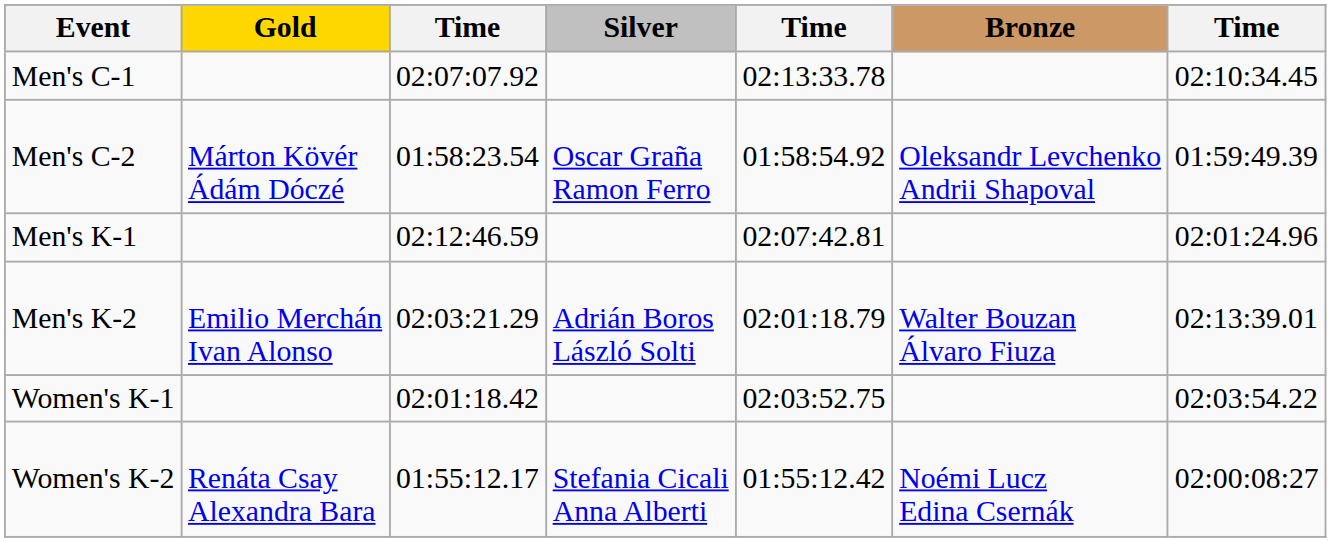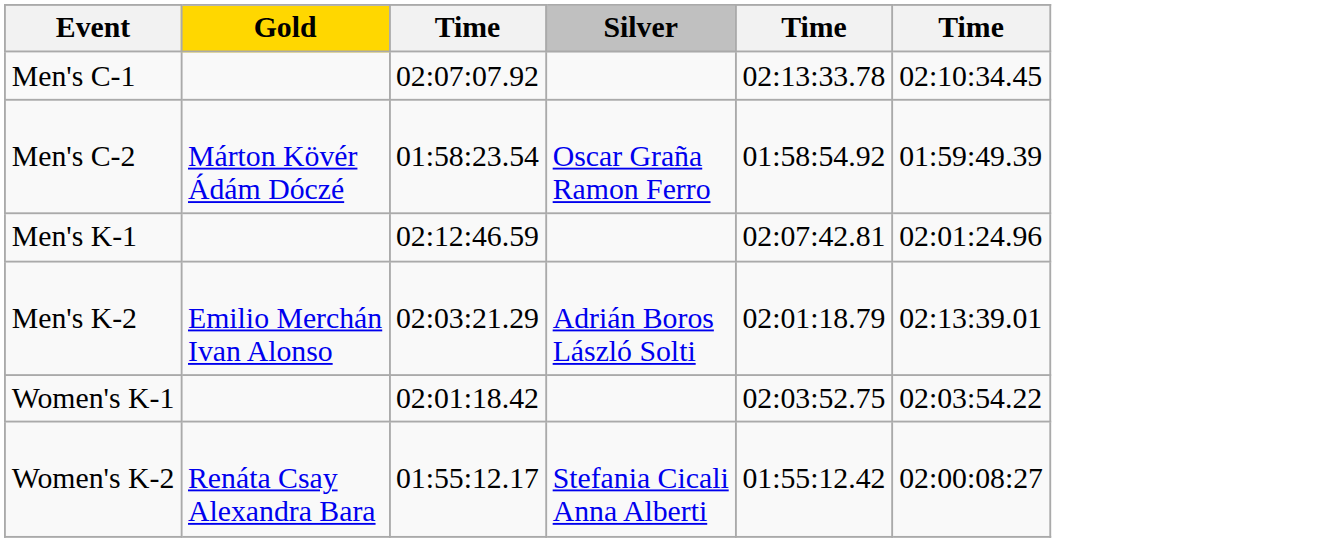- column: Bronze | Oleksandr Levchenko Andrii Shapoval | Walter Bouzan Álvaro Fiuza | Noémi Lucz Edina Csernák
